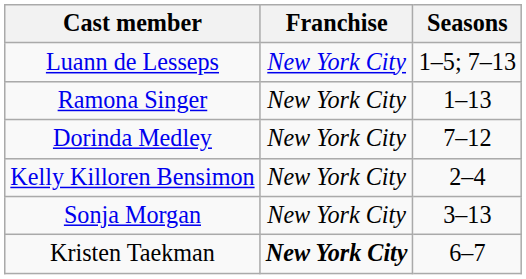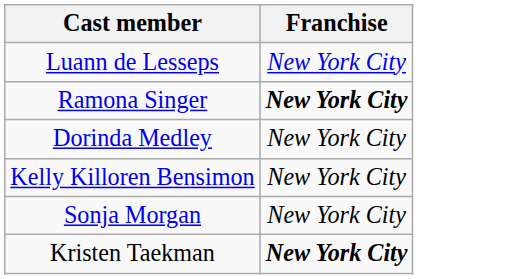- column: Seasons | 1–5; 7–13 | 1–13 | 7–12 | 2–4 | 3–13 | 6–7
Ramona Singer | Franchise: normal -> bold
